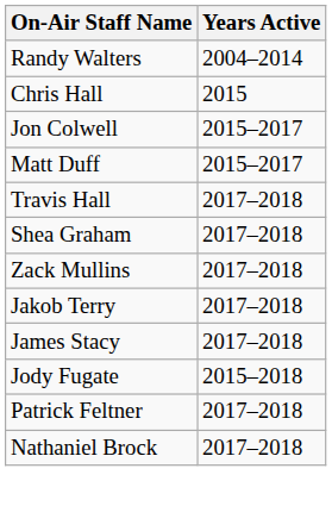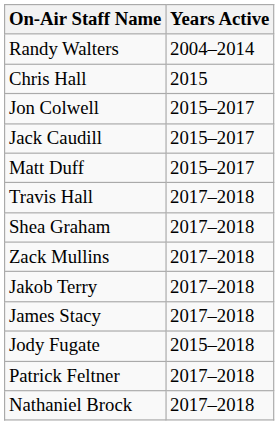+ row: Jack Caudill | 2015–2017
